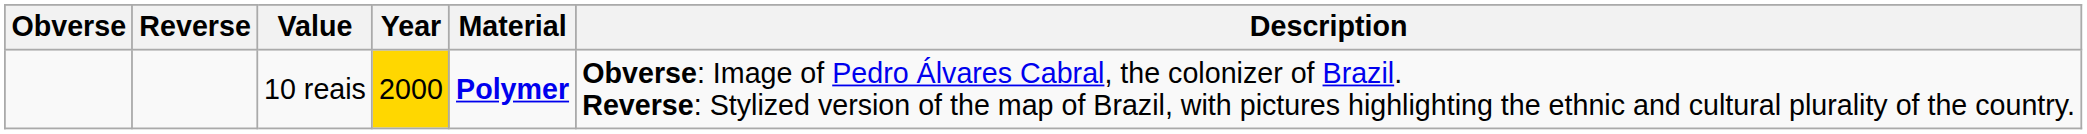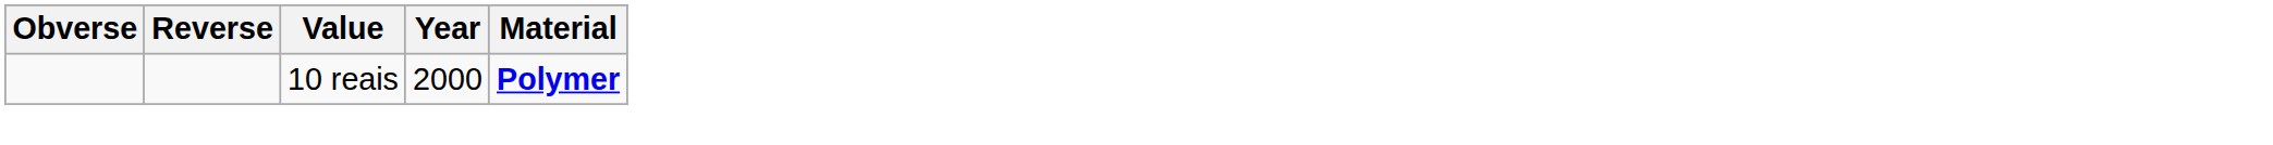- column: Description | Obverse: Image of Pedro Álvares Cabral, the colonizer of Brazil. Reverse: Stylized version of the map of Brazil, with pictures highlighting the ethnic and cultural plurality of the country.
10 reais | Year: gold background -> no background
